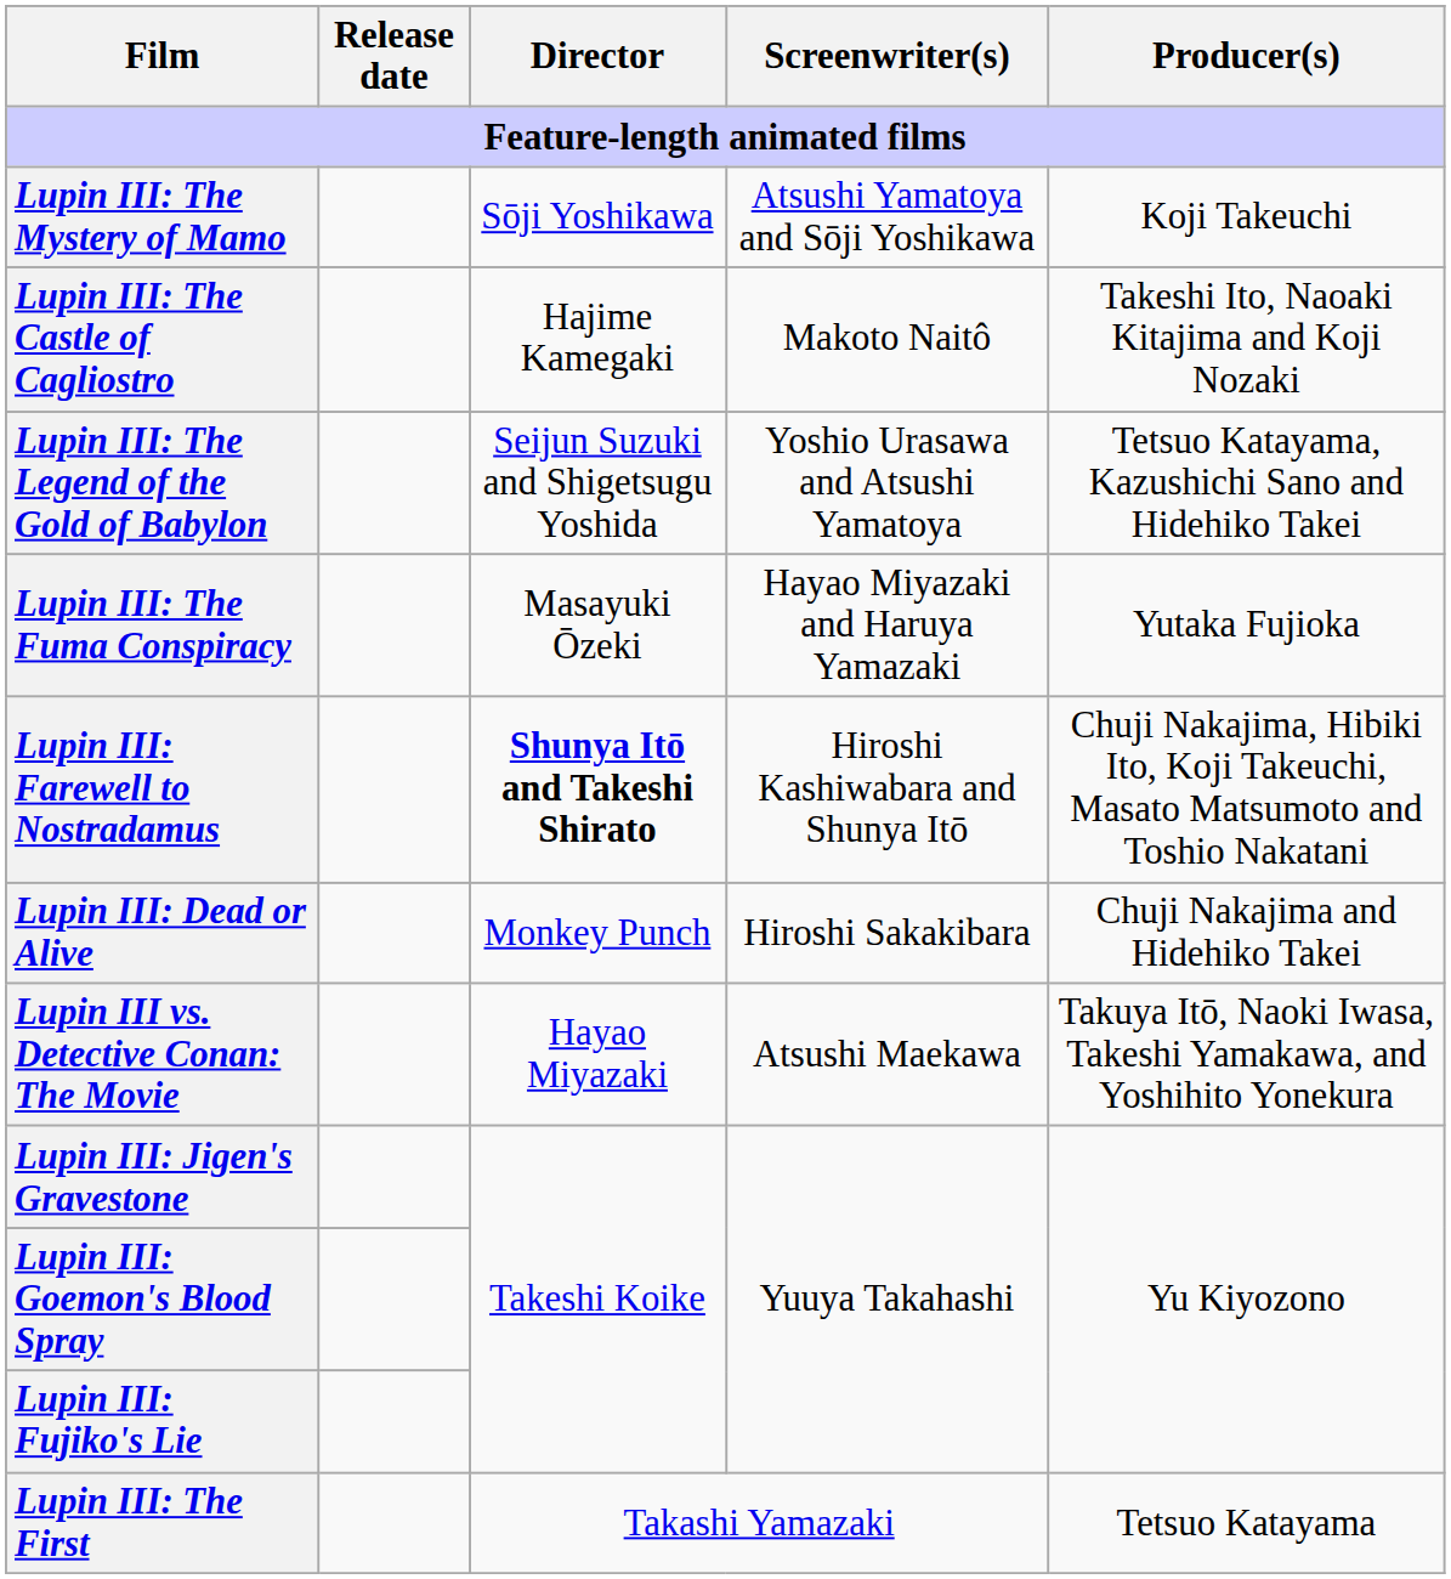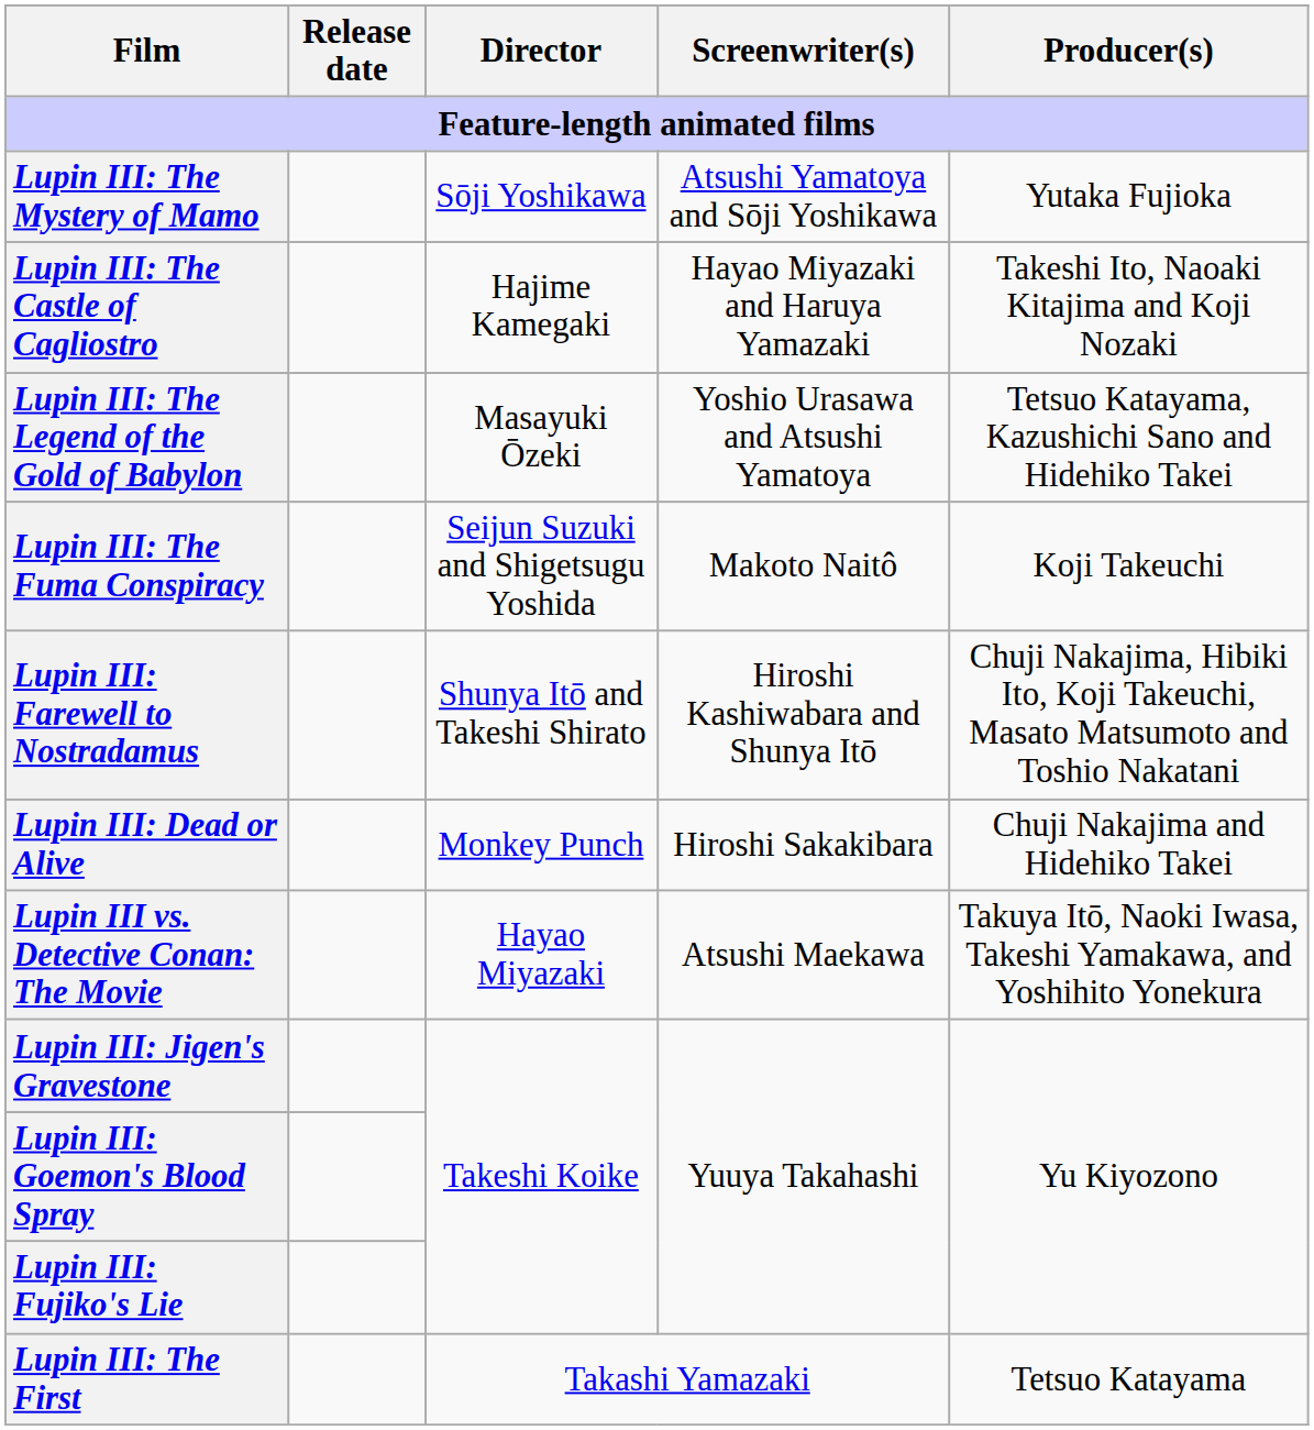Lupin III: The Mystery of Mamo | Producer(s): Koji Takeuchi -> Yutaka Fujioka
Lupin III: The Castle of Cagliostro | Screenwriter(s): Makoto Naitô -> Hayao Miyazaki and Haruya Yamazaki
Lupin III: The Legend of the Gold of Babylon | Director: Seijun Suzuki and Shigetsugu Yoshida -> Masayuki Ōzeki
Lupin III: The Fuma Conspiracy | Director: Masayuki Ōzeki -> Seijun Suzuki and Shigetsugu Yoshida
Lupin III: The Fuma Conspiracy | Screenwriter(s): Hayao Miyazaki and Haruya Yamazaki -> Makoto Naitô
Lupin III: The Fuma Conspiracy | Producer(s): Yutaka Fujioka -> Koji Takeuchi
Lupin III: Farewell to Nostradamus | Director: bold -> normal
